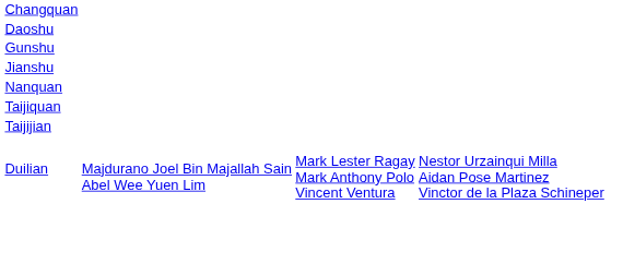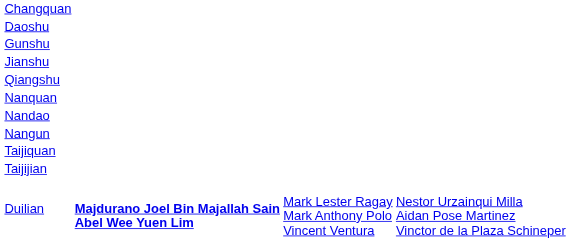+ row: Qiangshu
+ row: Nandao
+ row: Nangun
Duilian | column 2: normal -> bold
